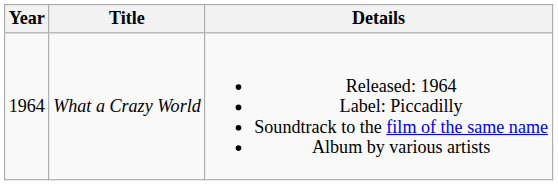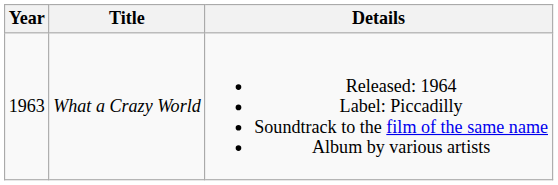What a Crazy World | Year: 1964 -> 1963
